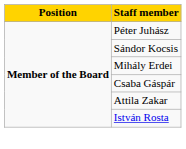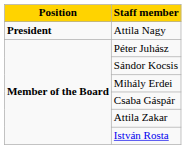+ row: President | Attila Nagy
